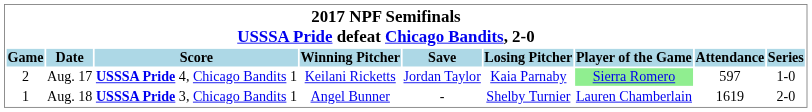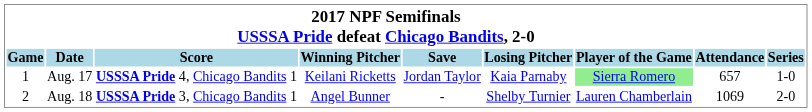Aug. 17 | column 1: 2 -> 1
Aug. 17 | column 8: 597 -> 657
Aug. 18 | column 1: 1 -> 2
Aug. 18 | column 8: 1619 -> 1069
